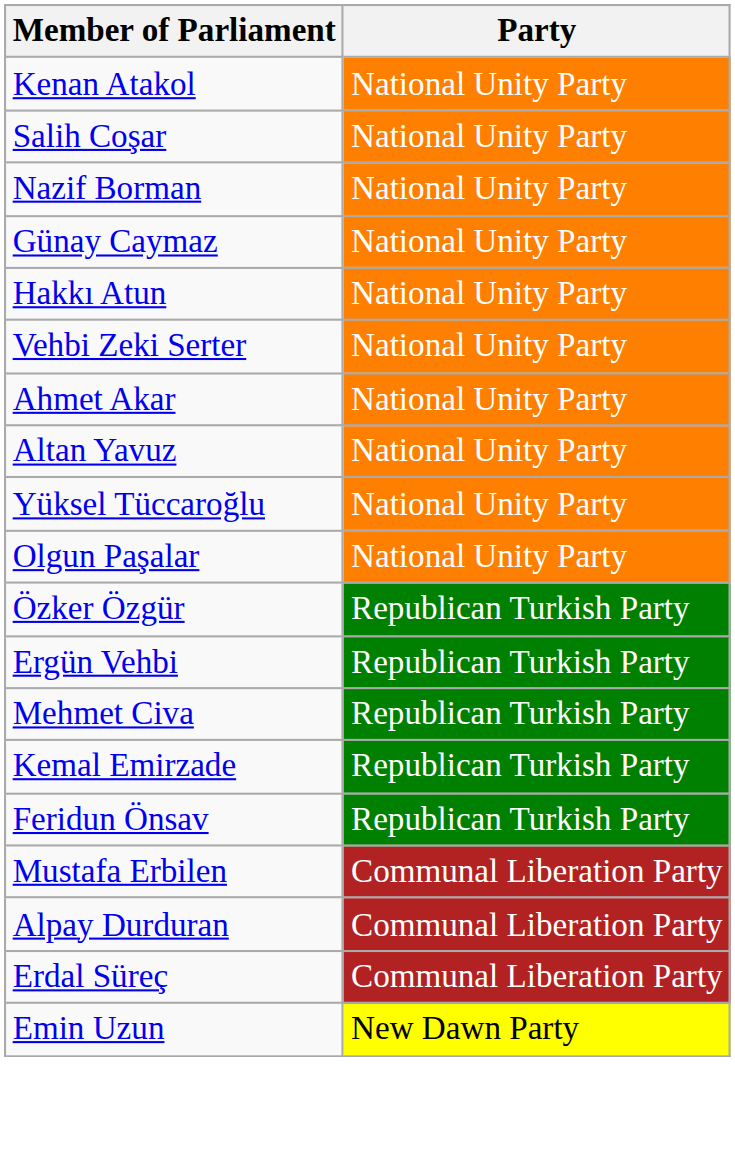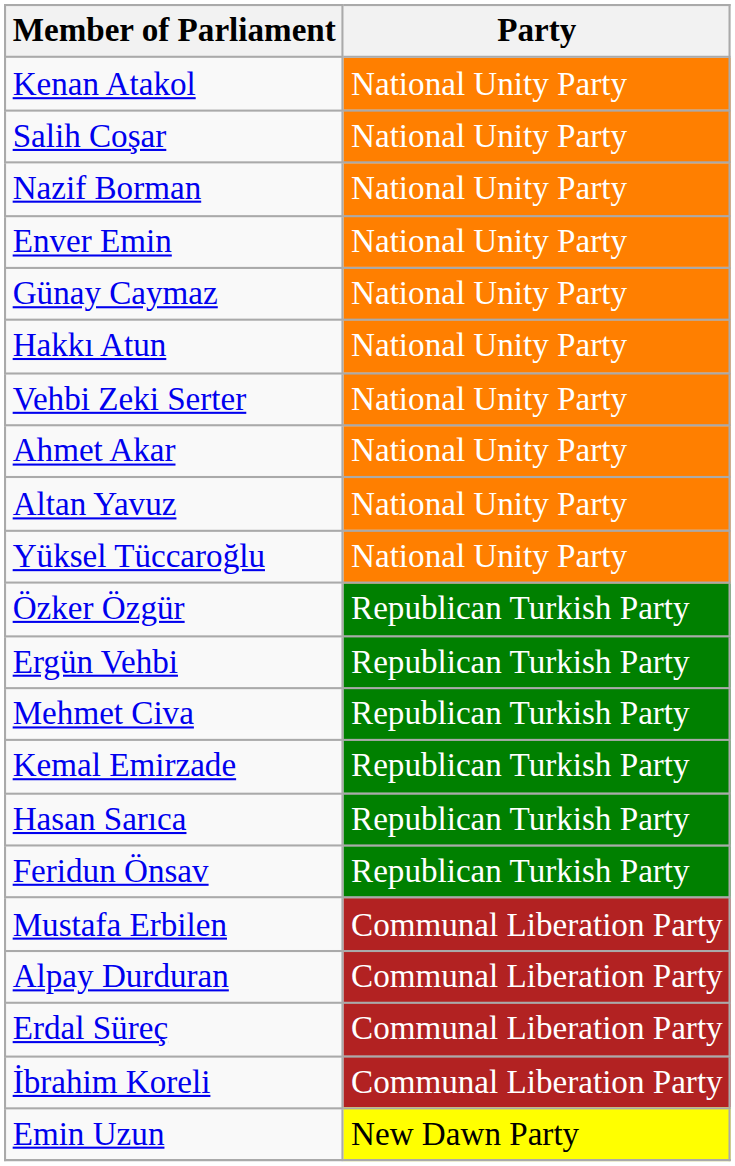+ row: Enver Emin | National Unity Party
- row: Olgun Paşalar | National Unity Party
+ row: Hasan Sarıca | Republican Turkish Party
+ row: İbrahim Koreli | Communal Liberation Party
